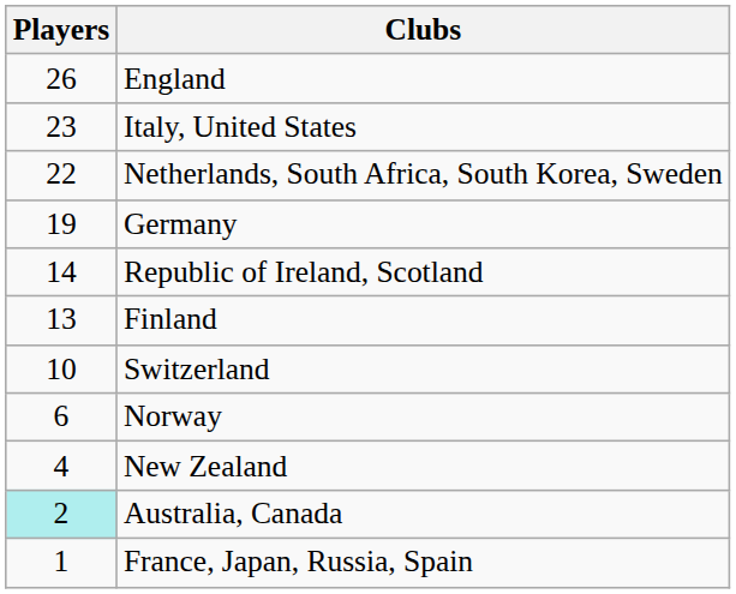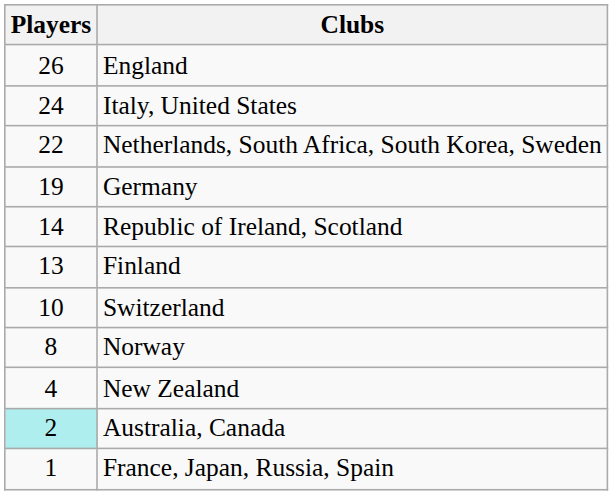Italy, United States | Players: 23 -> 24
Norway | Players: 6 -> 8
